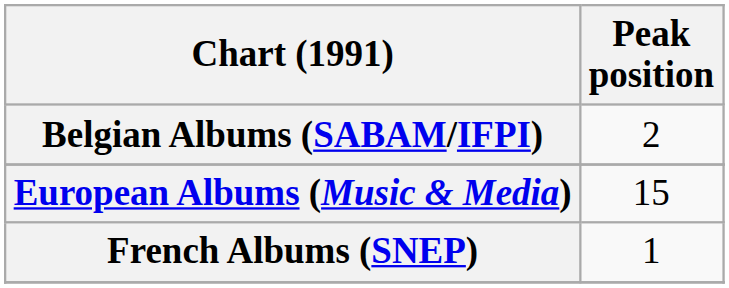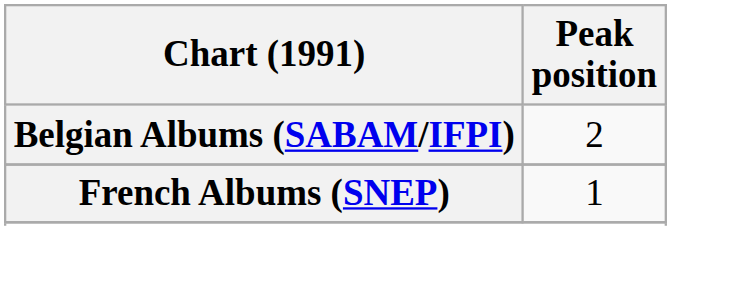- row: European Albums (Music & Media) | 15
